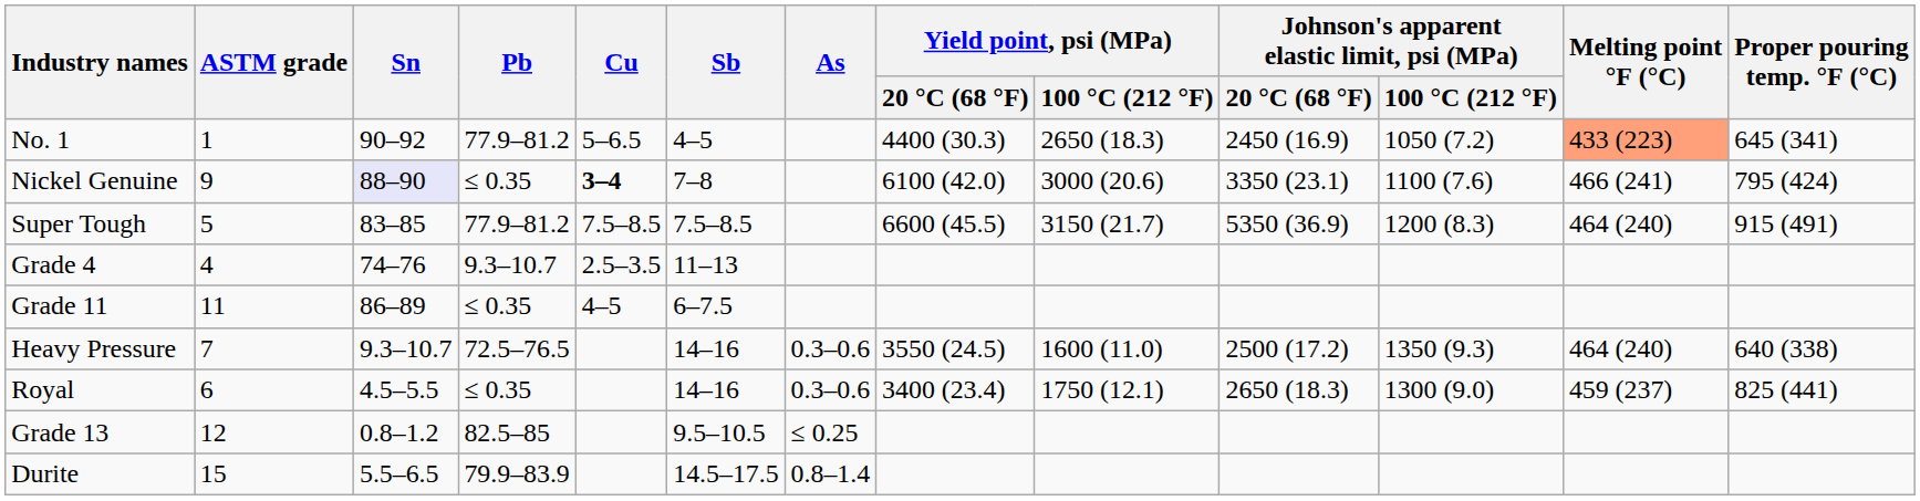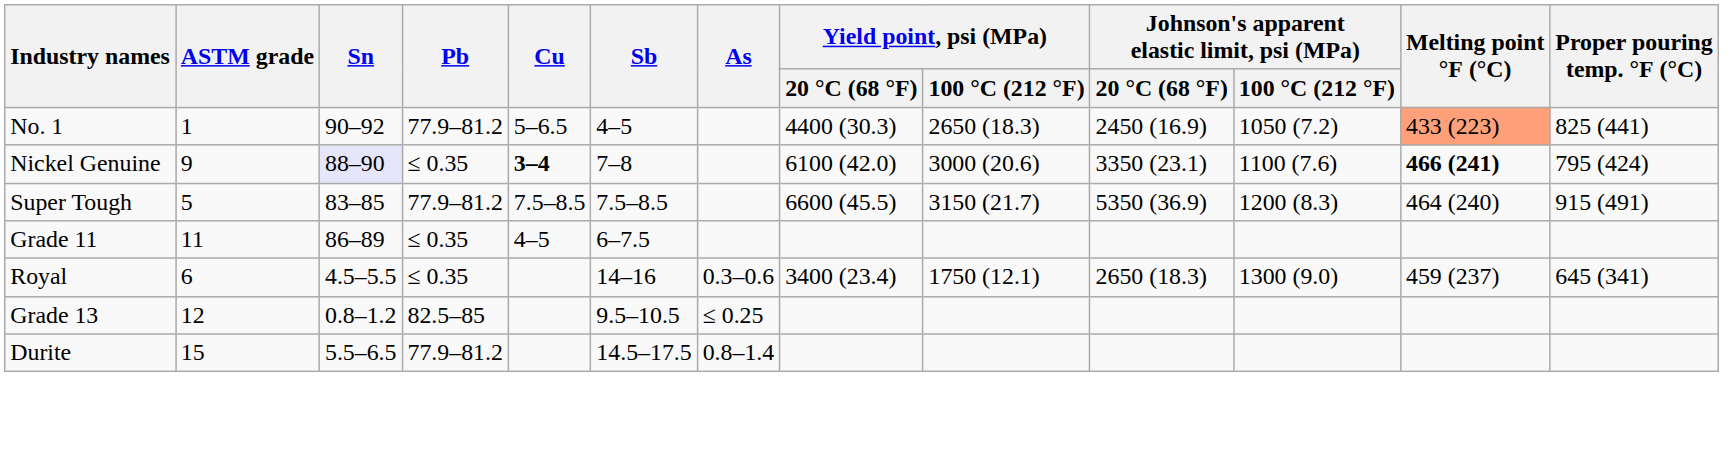No. 1 | Proper pouring temp. °F (°C): 645 (341) -> 825 (441)
Nickel Genuine | Melting point °F (°C): normal -> bold
- row: Grade 4 | 4 | 74–76 | 9.3–10.7 | 2.5–3.5 | 11–13
- row: Heavy Pressure | 7 | 9.3–10.7 | 72.5–76.5 | 14–16 | 0.3–0.6 | 3550 (24.5) | 1600 (11.0) | 2500 (17.2) | 1350 (9.3) | 464 (240) | 640 (338)
Royal | Proper pouring temp. °F (°C): 825 (441) -> 645 (341)
Durite | Pb: 79.9–83.9 -> 77.9–81.2
